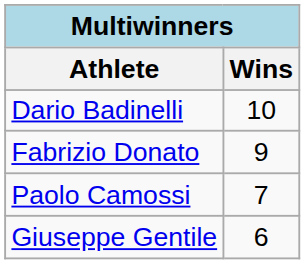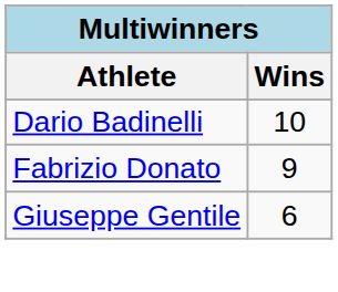- row: Paolo Camossi | 7
